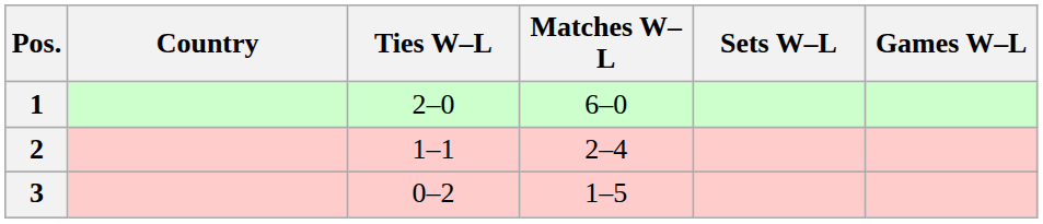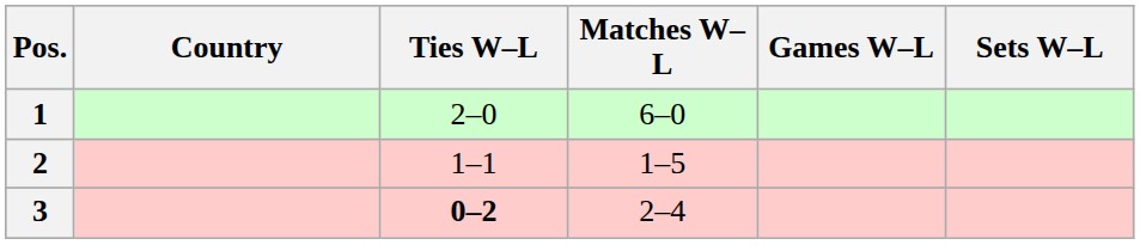columns swapped: Sets W–L <-> Games W–L
2 | Matches W–L: 2–4 -> 1–5
3 | Ties W–L: normal -> bold
3 | Matches W–L: 1–5 -> 2–4
